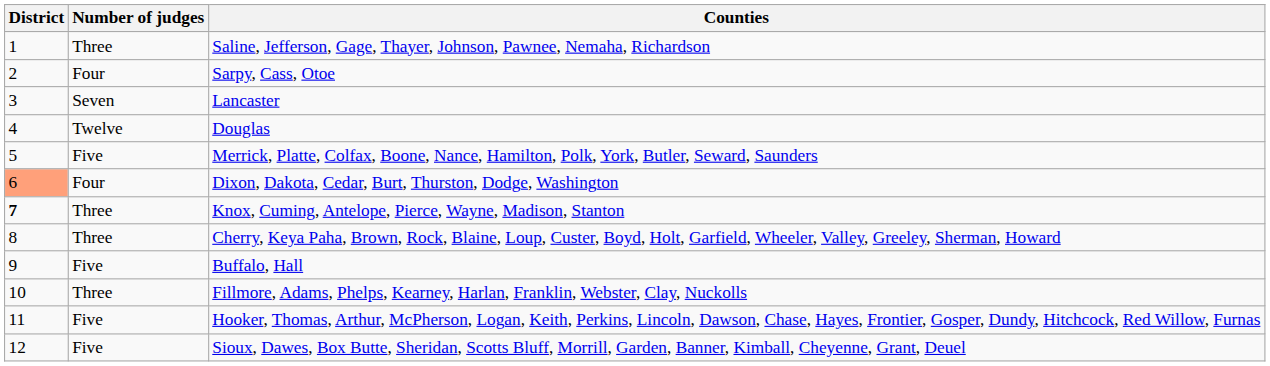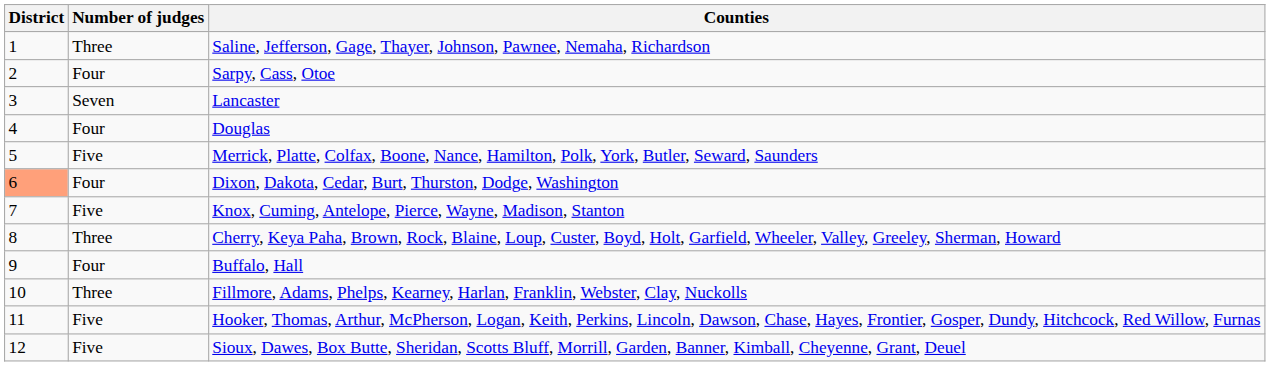Douglas | Number of judges: Twelve -> Four
Knox, Cuming, Antelope, Pierce, Wayne, Madison, Stanton | District: bold -> normal
Knox, Cuming, Antelope, Pierce, Wayne, Madison, Stanton | Number of judges: Three -> Five
Buffalo, Hall | Number of judges: Five -> Four
